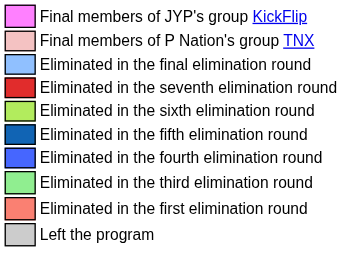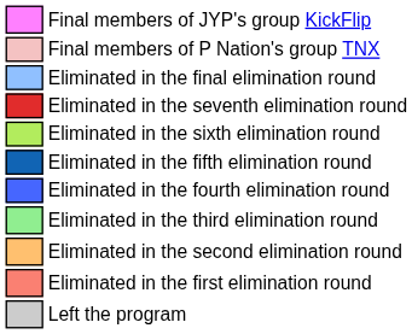+ row: Eliminated in the second elimination round
